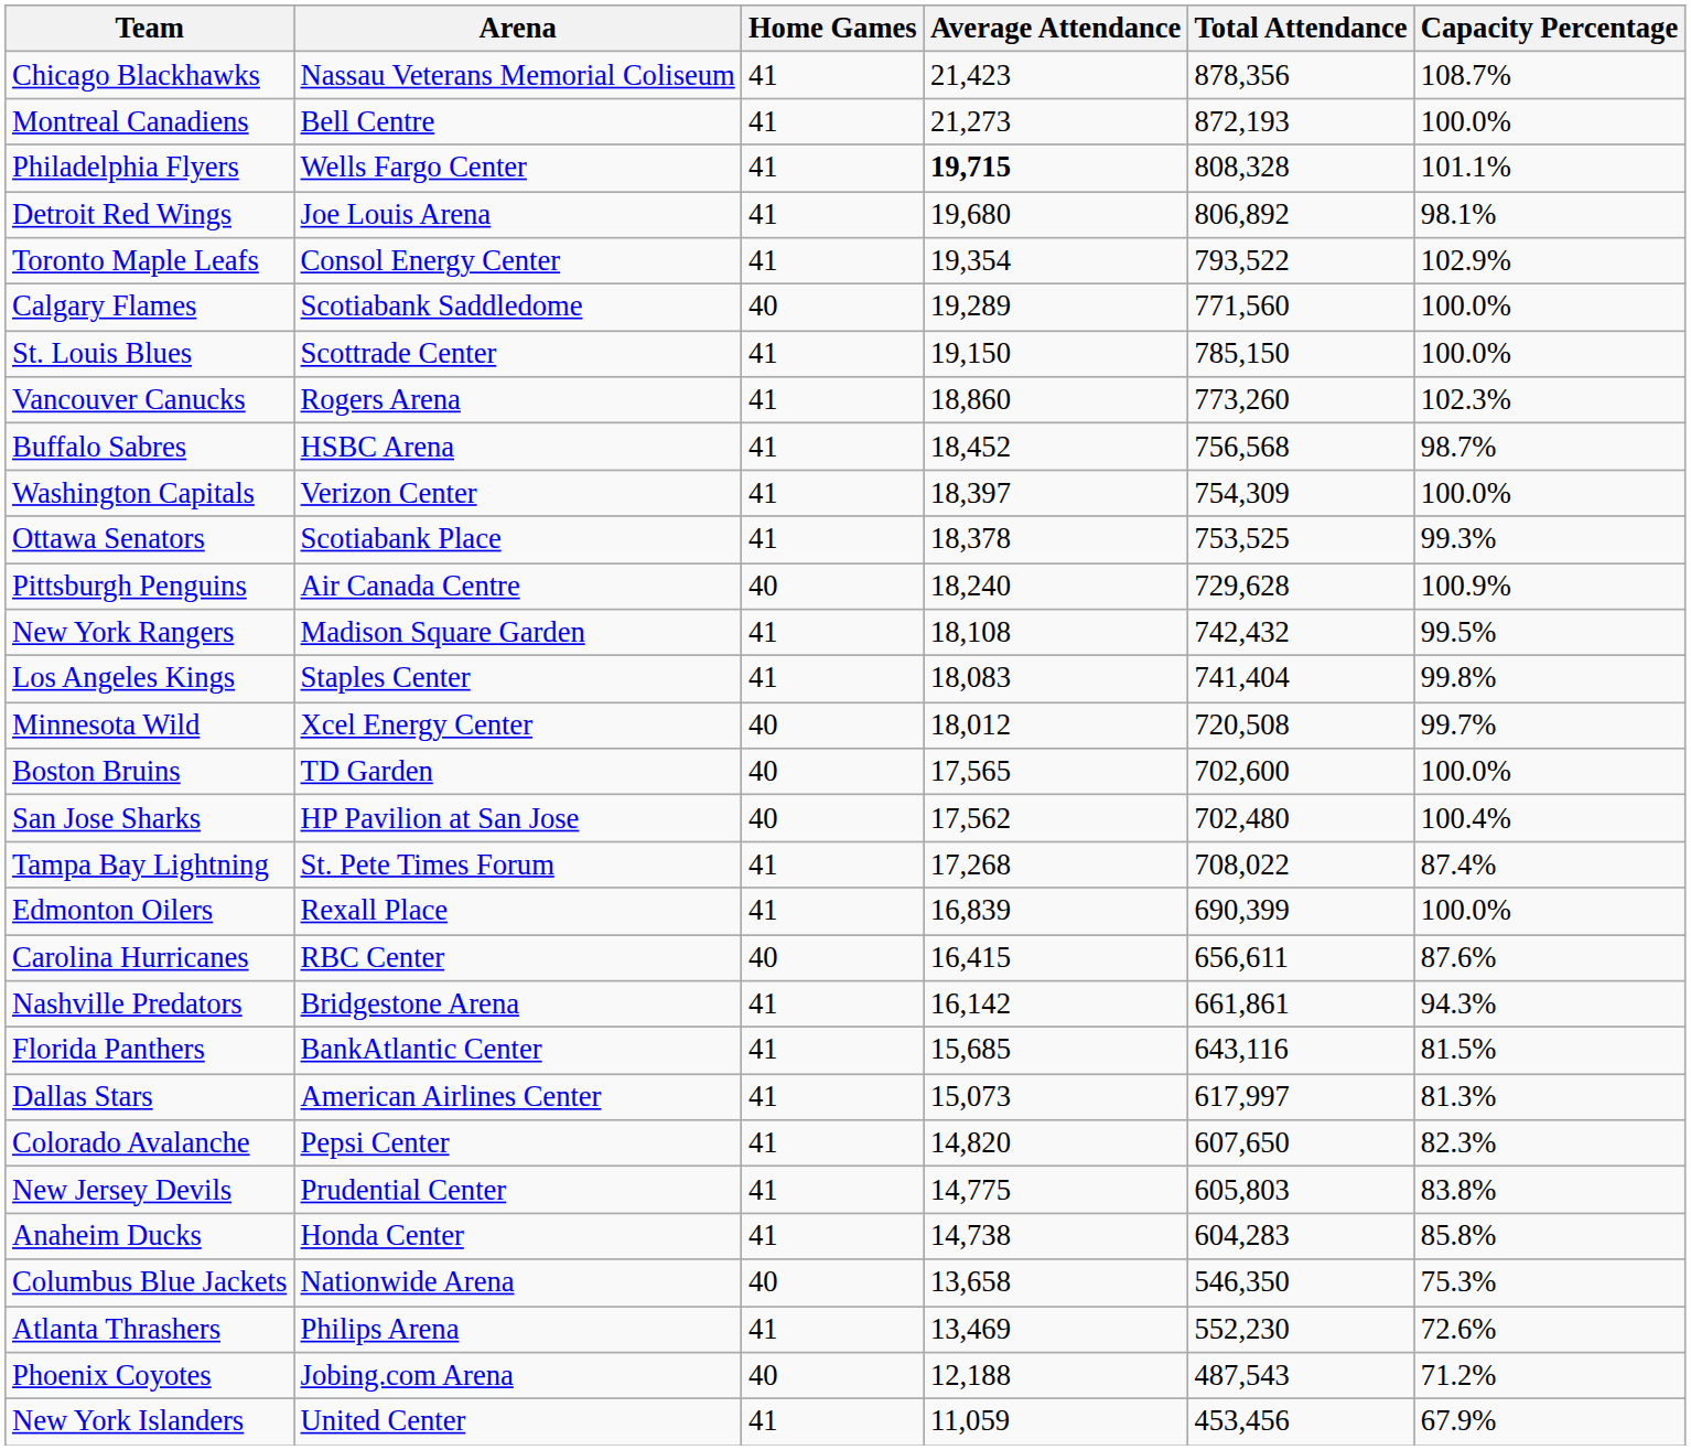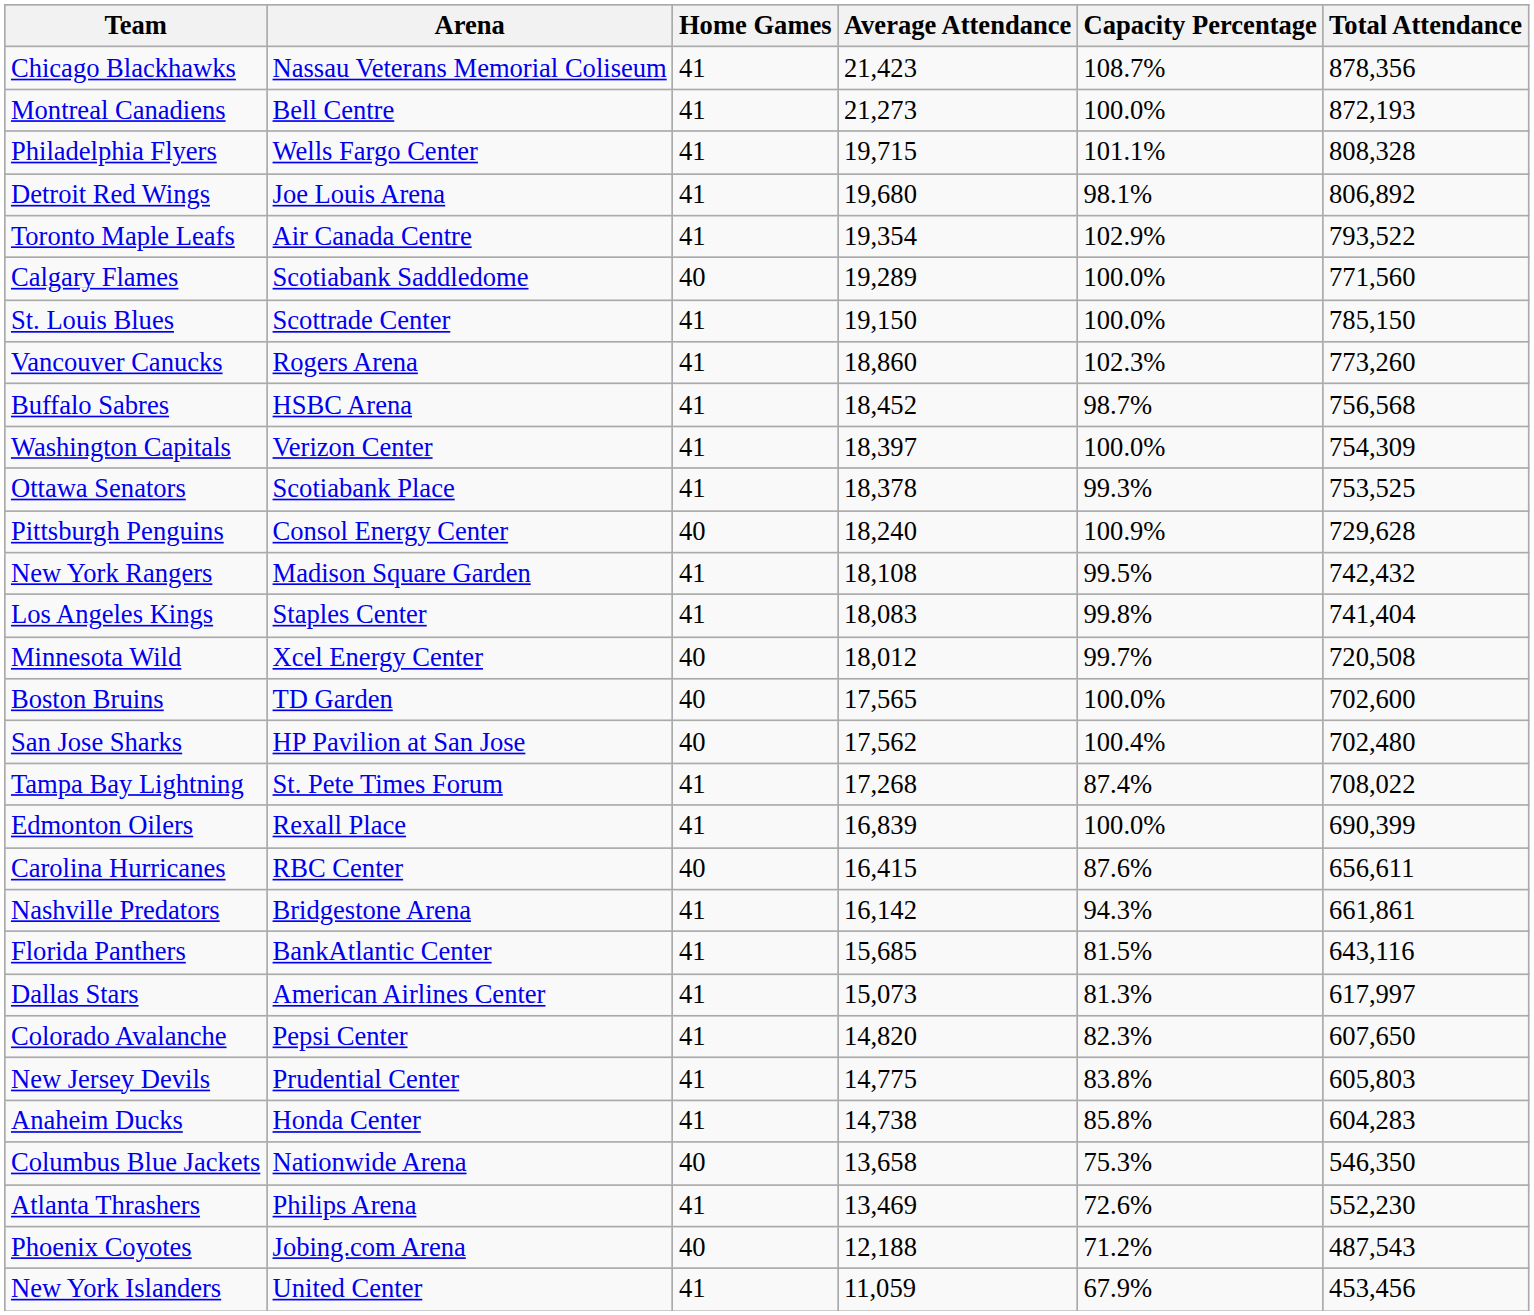columns swapped: Total Attendance <-> Capacity Percentage
Philadelphia Flyers | Average Attendance: bold -> normal
Toronto Maple Leafs | Arena: Consol Energy Center -> Air Canada Centre
Pittsburgh Penguins | Arena: Air Canada Centre -> Consol Energy Center
